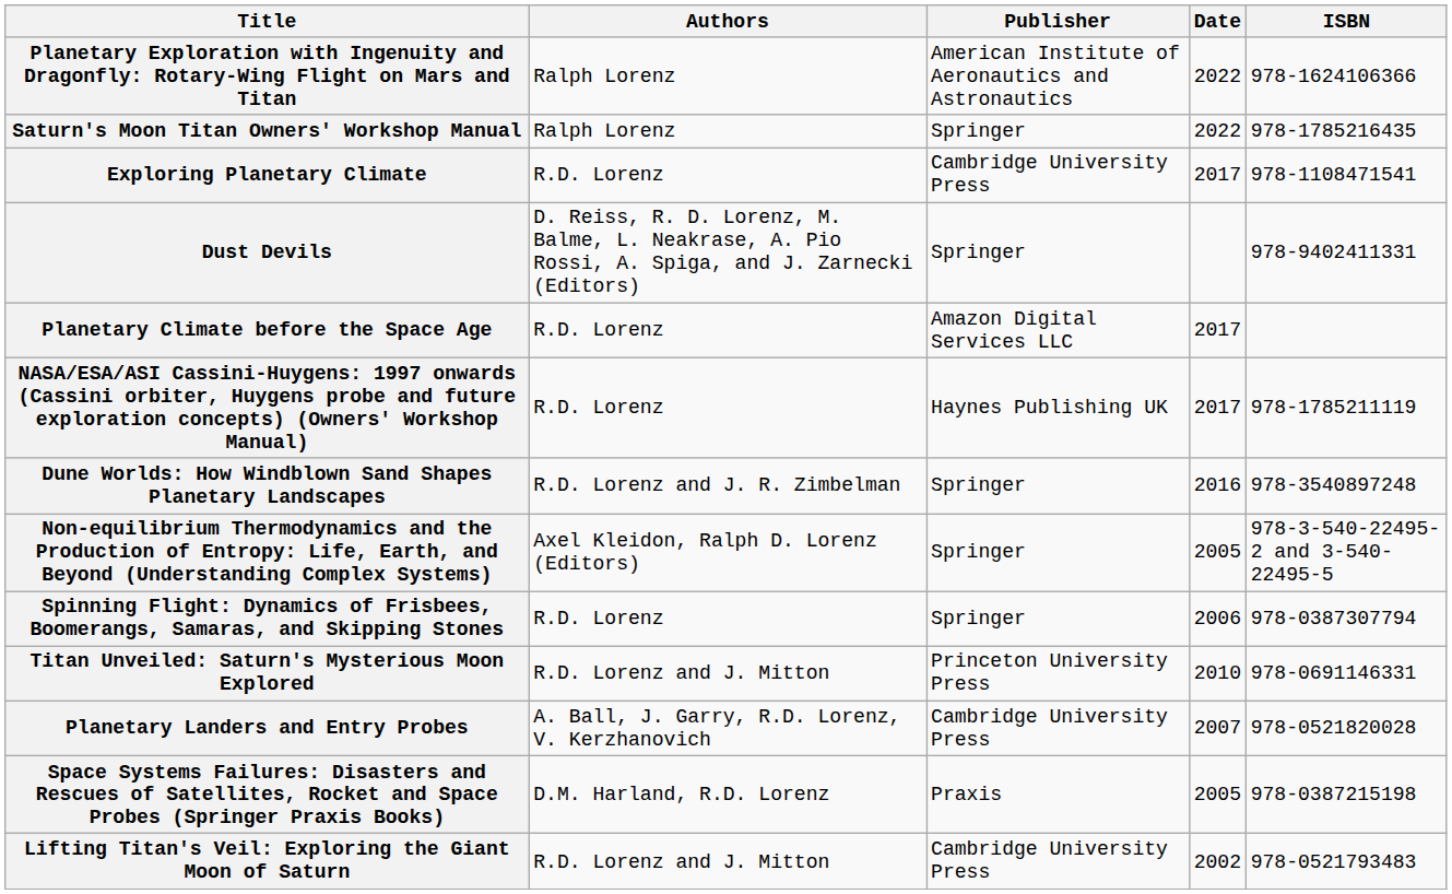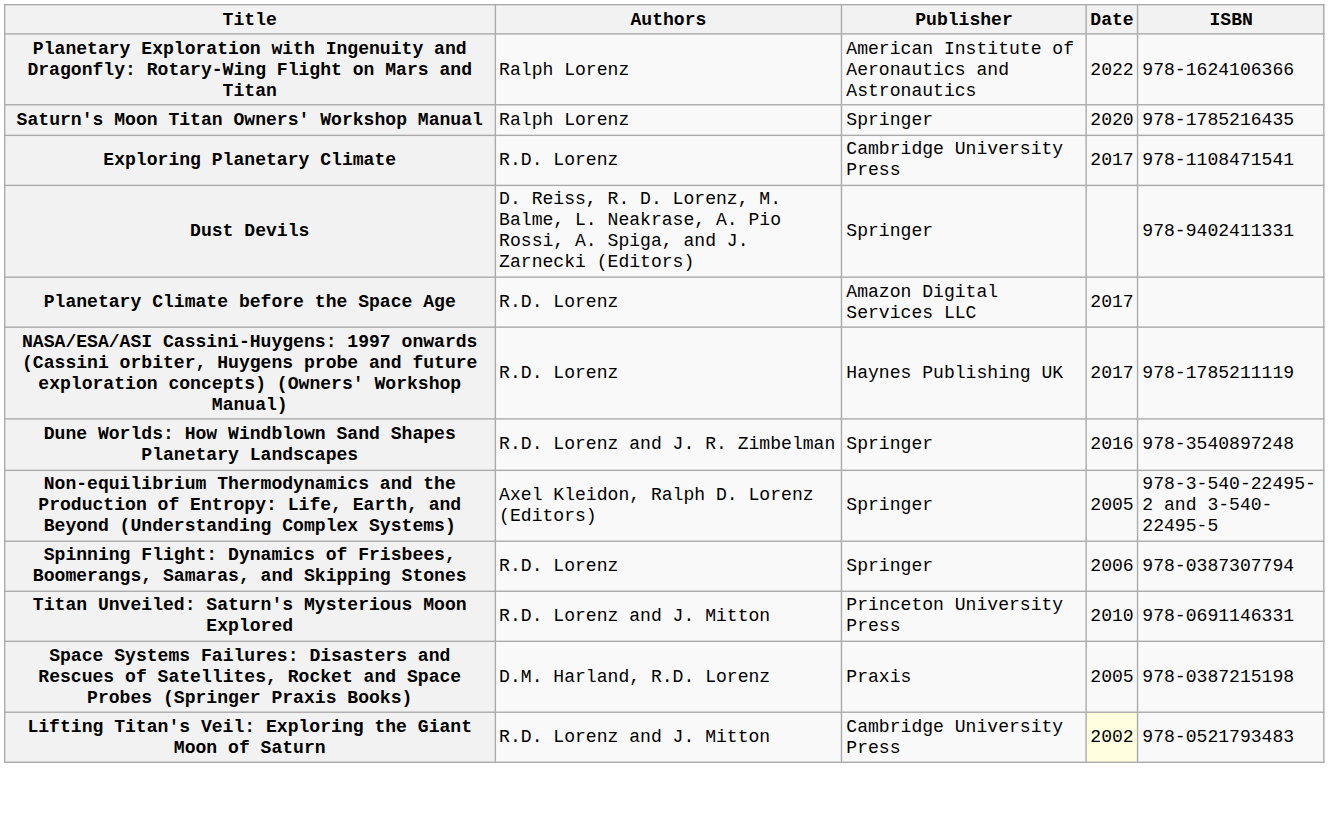Saturn's Moon Titan Owners' Workshop Manual | Date: 2022 -> 2020
- row: Planetary Landers and Entry Probes | A. Ball, J. Garry, R.D. Lorenz, V. Kerzhanovich | Cambridge University Press | 2007 | 978-0521820028
Lifting Titan's Veil: Exploring the Giant Moon of Saturn | Date: no background -> lightyellow background
